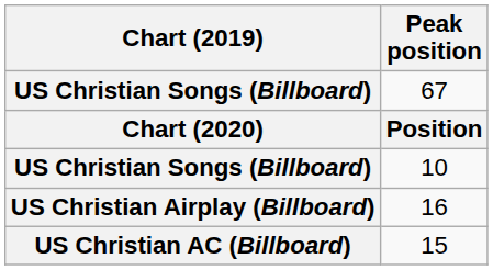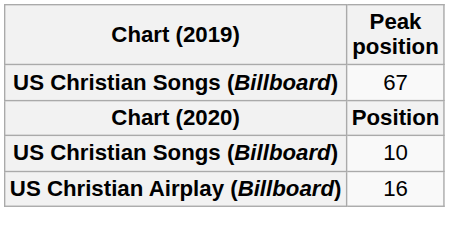- row: US Christian AC (Billboard) | 15
